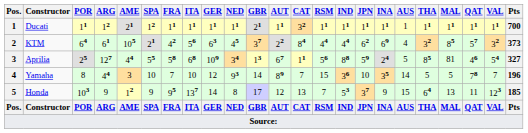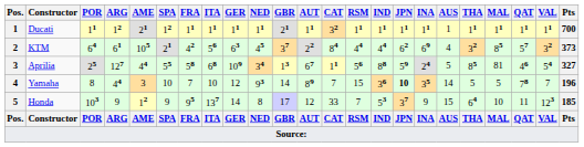Yamaha | JPN: normal -> bold
Honda | CAT: 13 -> 33
Honda | MAL: 13 -> 10
